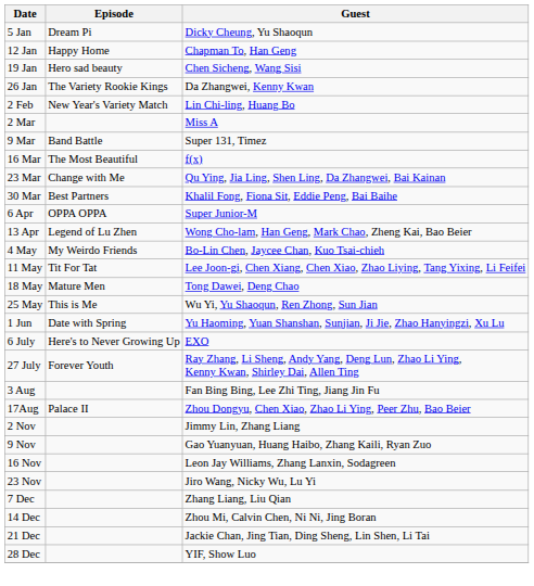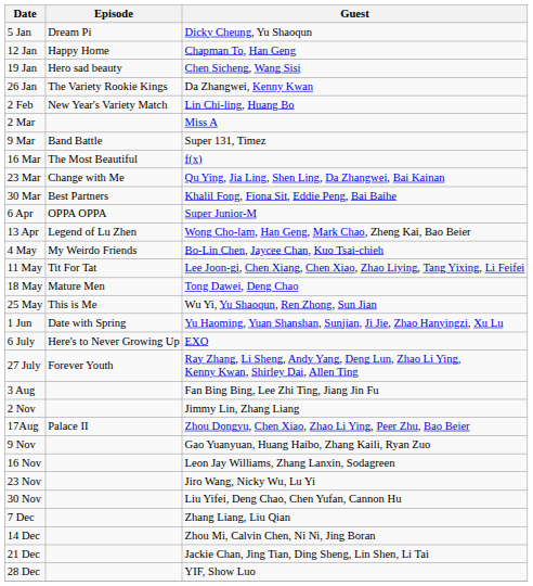rows swapped: 17Aug <-> 2 Nov
+ row: 30 Nov | Liu Yifei, Deng Chao, Chen Yufan, Cannon Hu
